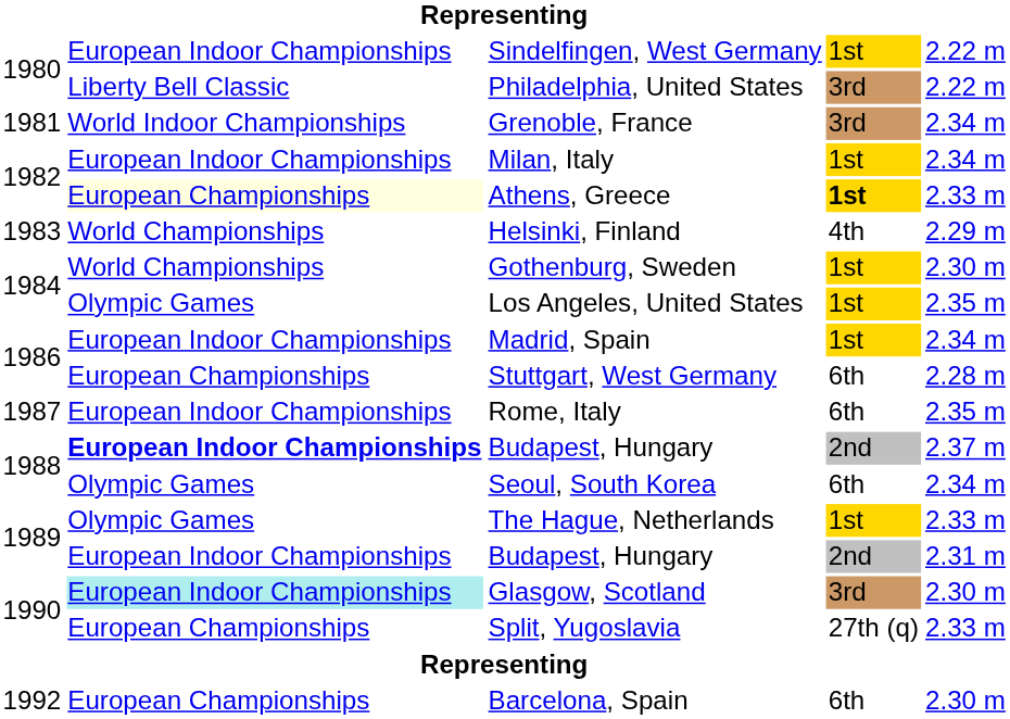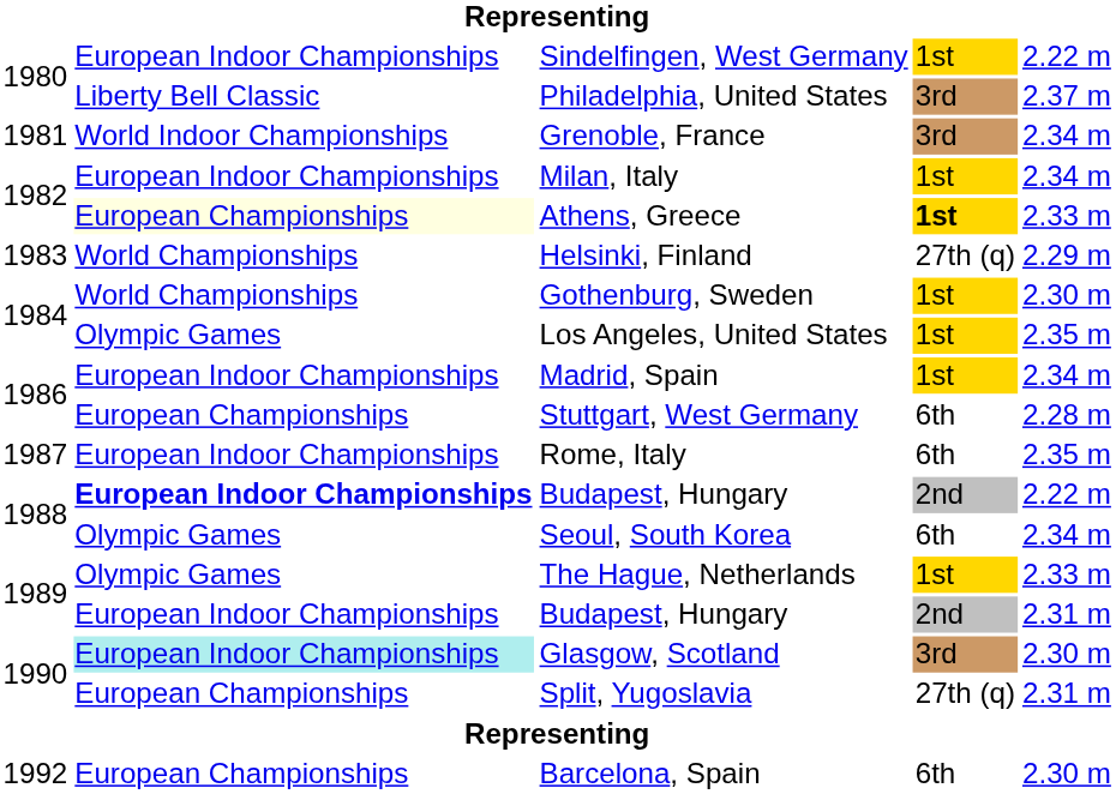Philadelphia, United States | column 5: 2.22 m -> 2.37 m
Helsinki, Finland | column 4: 4th -> 27th (q)
1988 / Budapest, Hungary | column 5: 2.37 m -> 2.22 m
Split, Yugoslavia | column 5: 2.33 m -> 2.31 m
